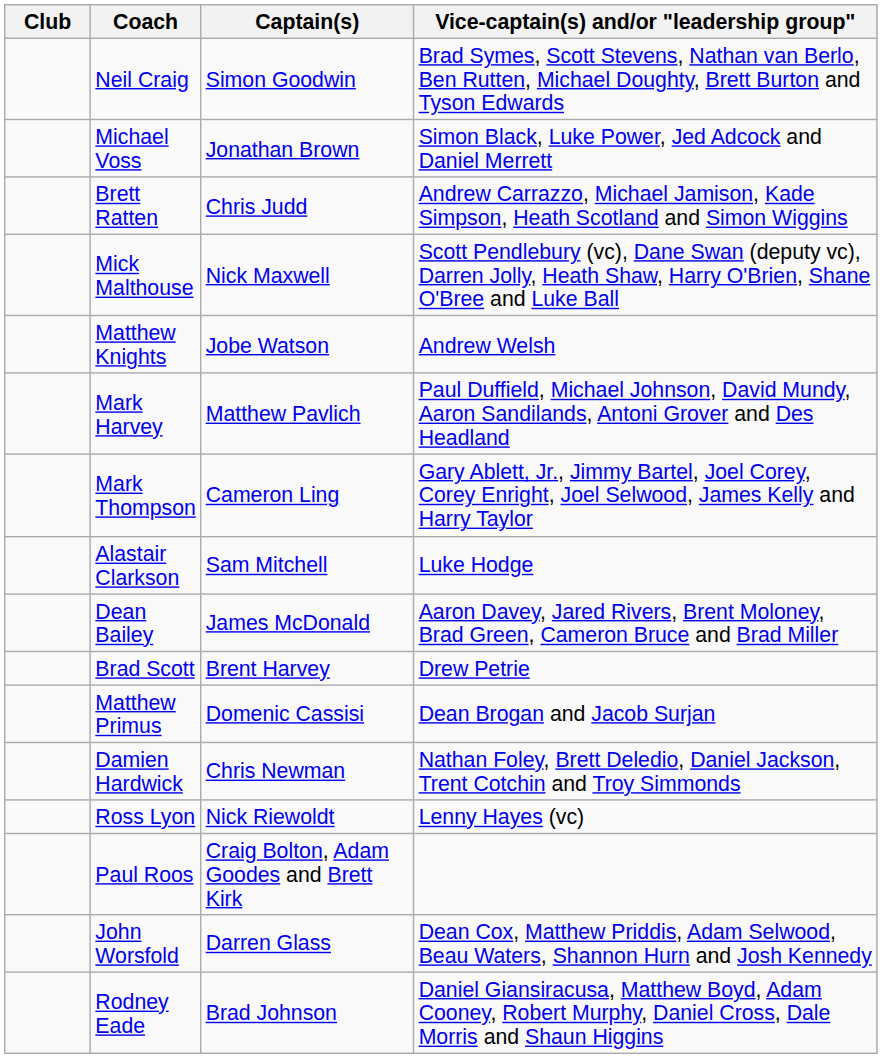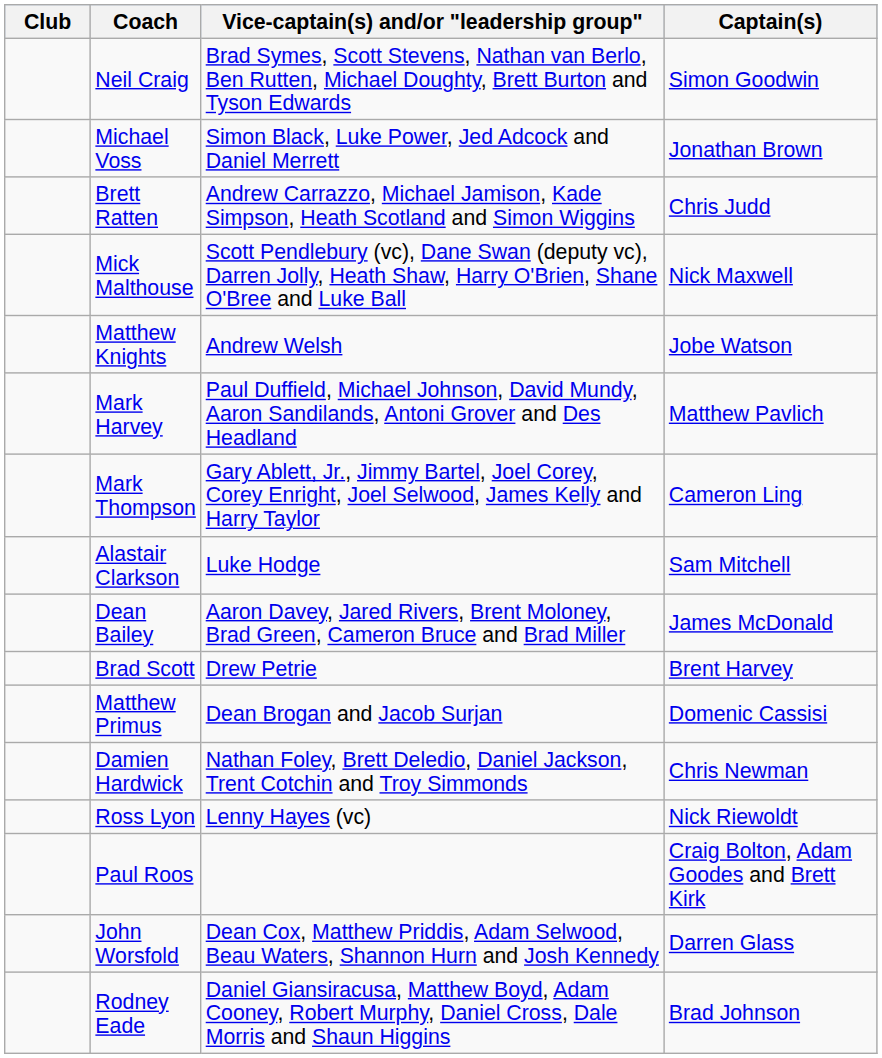columns swapped: Captain(s) <-> Vice-captain(s) and/or "leadership group"
